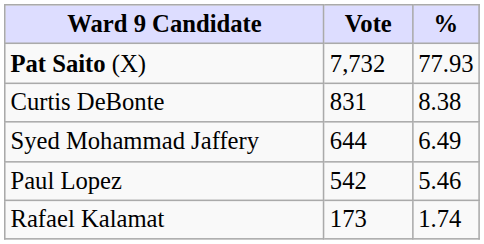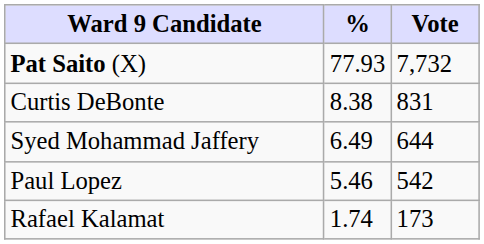columns swapped: Vote <-> %
